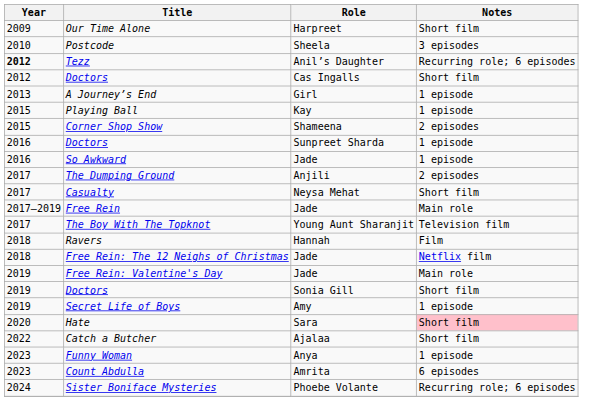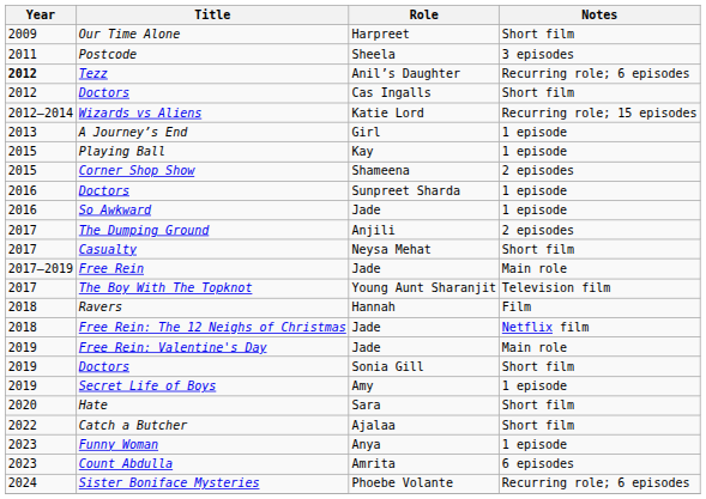Postcode | Year: 2010 -> 2011
+ row: 2012–2014 | Wizards vs Aliens | Katie Lord | Recurring role; 15 episodes
Hate | Notes: pink background -> no background
